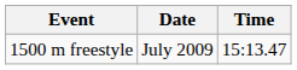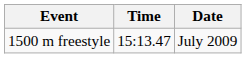columns swapped: Time <-> Date
